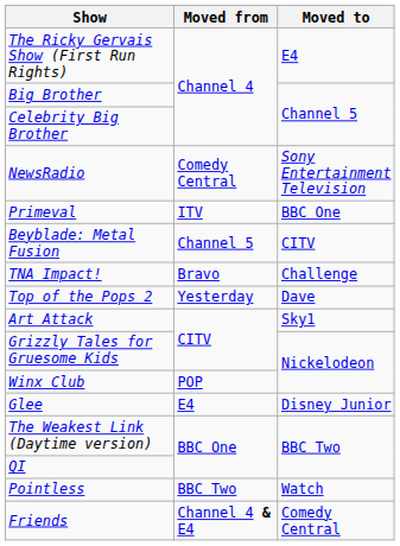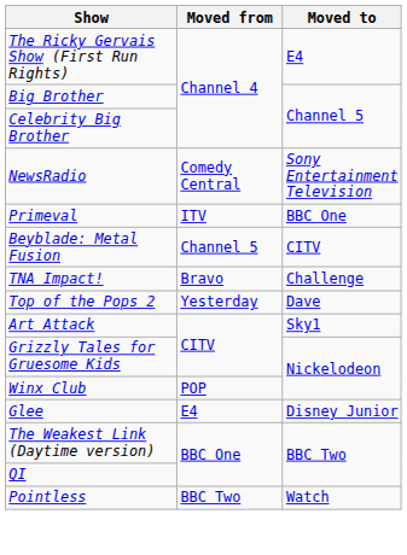- row: Friends | Channel 4 & E4 | Comedy Central
